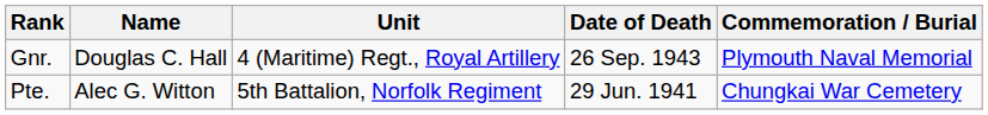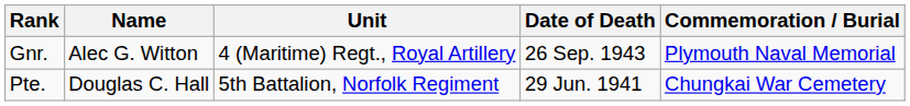Gnr. | Name: Douglas C. Hall -> Alec G. Witton
Pte. | Name: Alec G. Witton -> Douglas C. Hall
